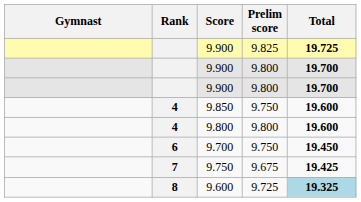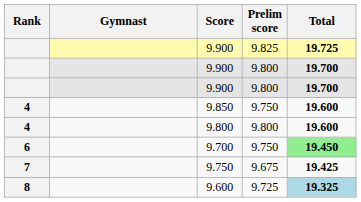columns swapped: Rank <-> Gymnast
9.700 | Total: no background -> lightgreen background
